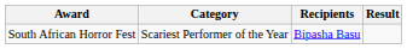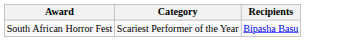- column: Result
